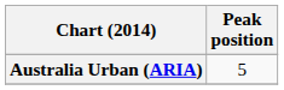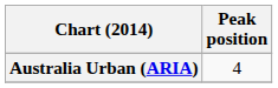Australia Urban (ARIA) | Peak position: 5 -> 4
